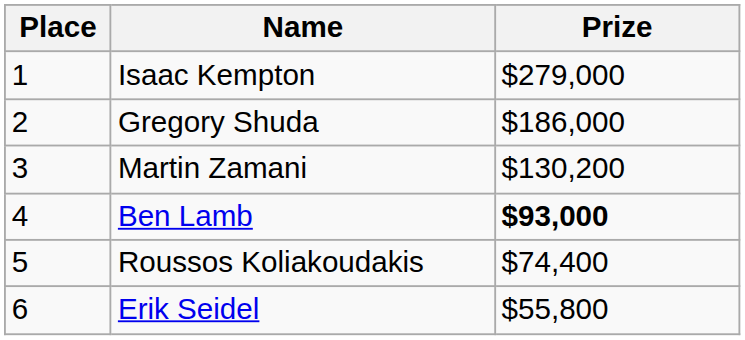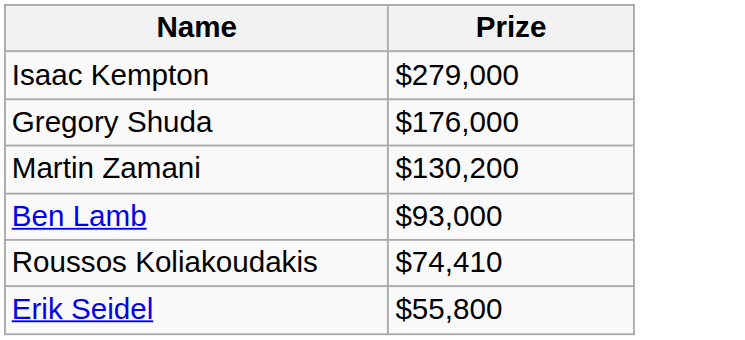- column: Place | 1 | 2 | 3 | 4 | 5 | 6
Gregory Shuda | Prize: $186,000 -> $176,000
Ben Lamb | Prize: bold -> normal
Roussos Koliakoudakis | Prize: $74,400 -> $74,410
